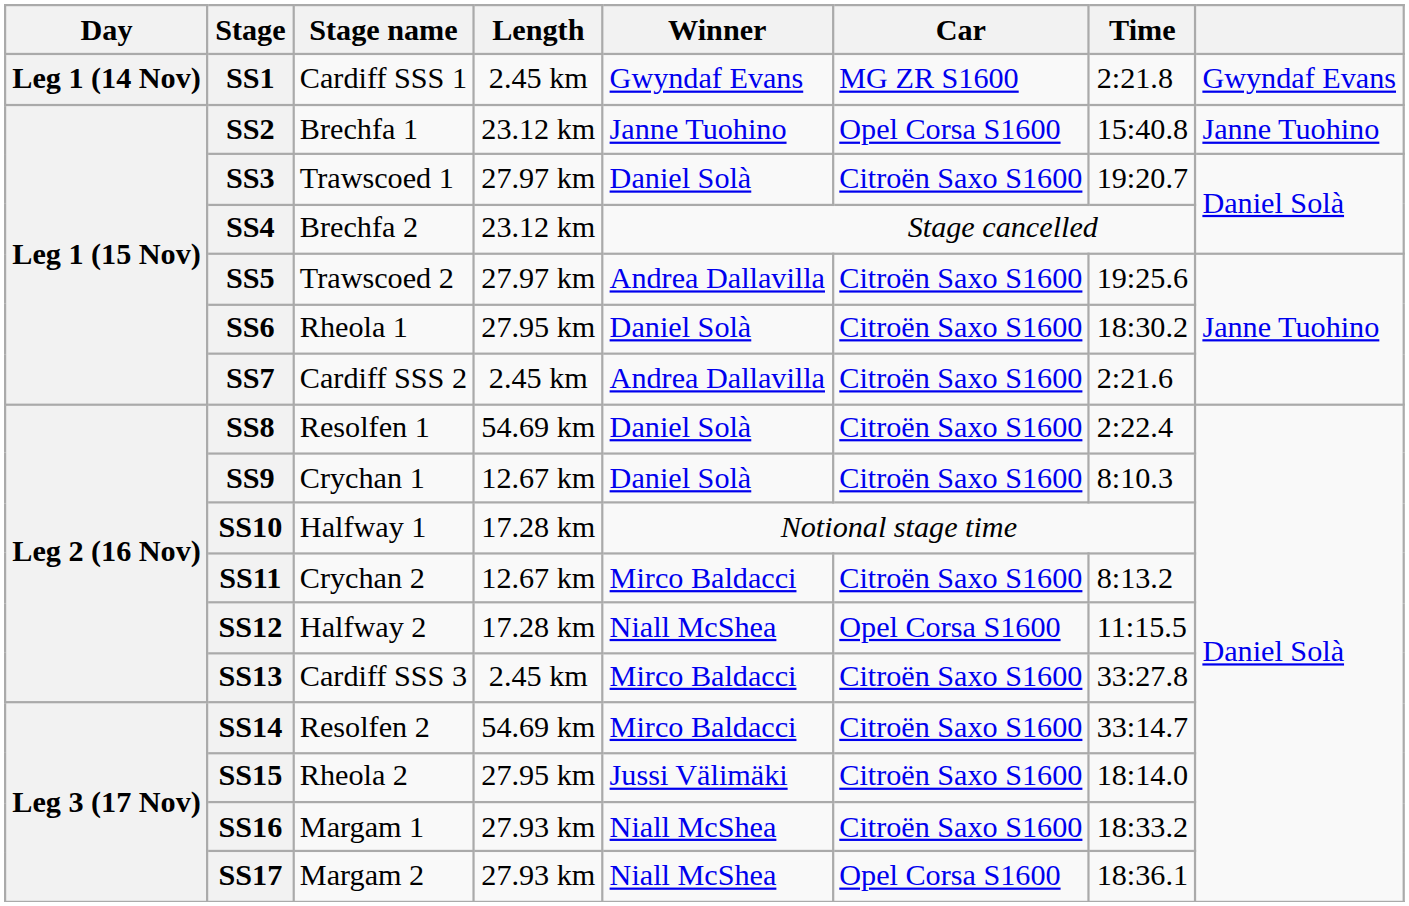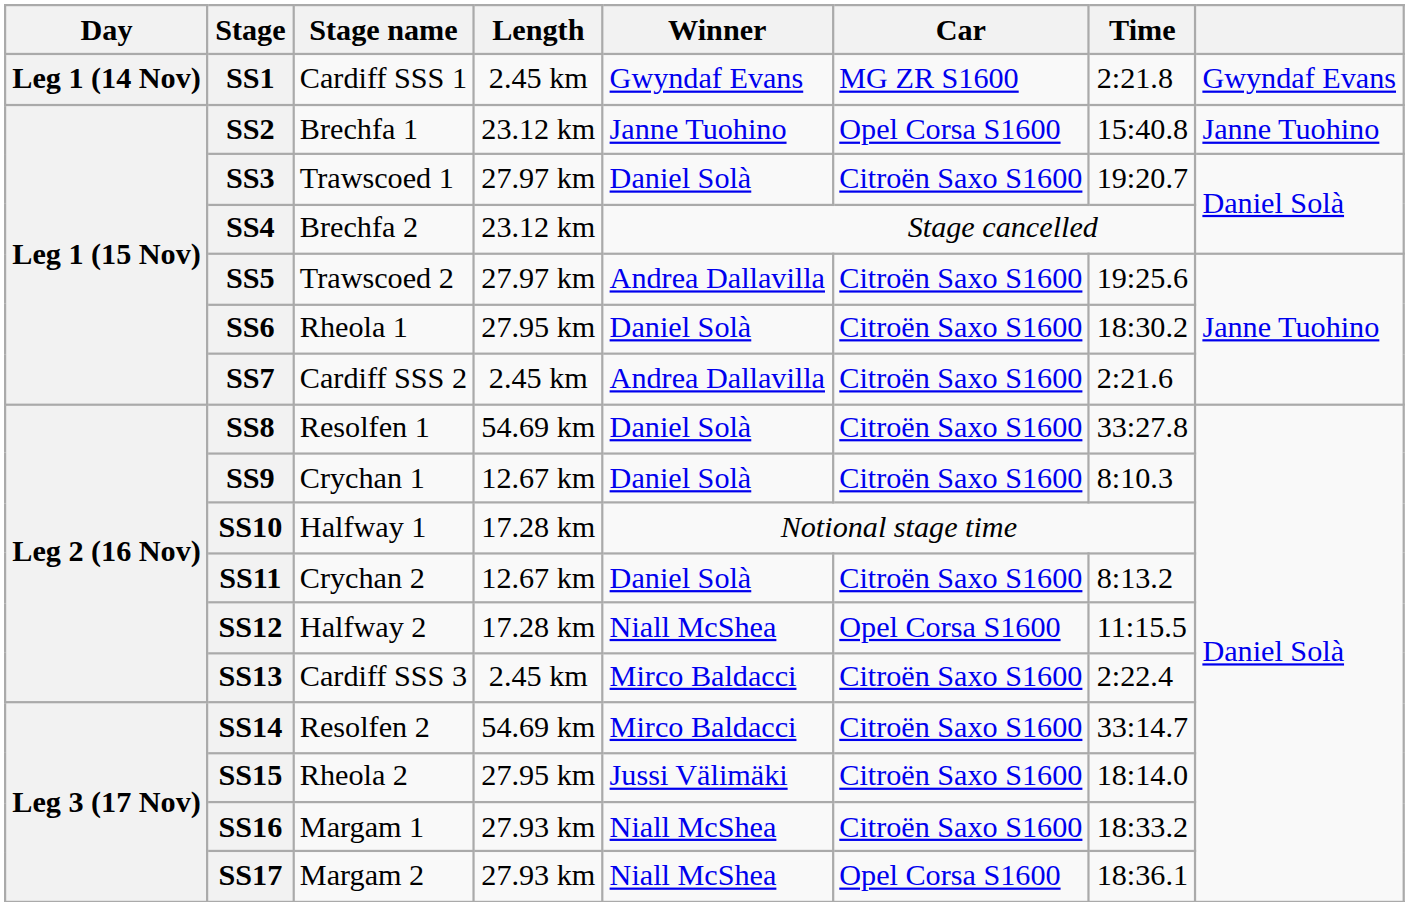SS8 | Time: 2:22.4 -> 33:27.8
SS11 | Winner: Mirco Baldacci -> Daniel Solà
SS13 | Time: 33:27.8 -> 2:22.4
